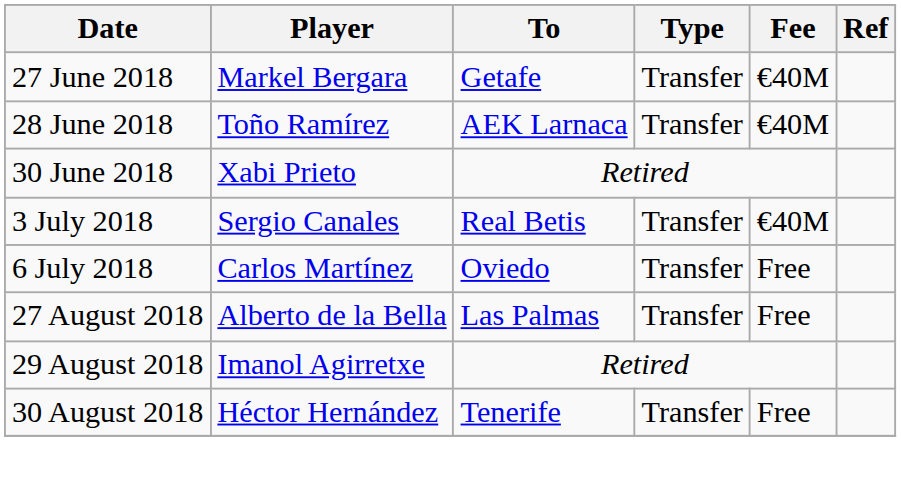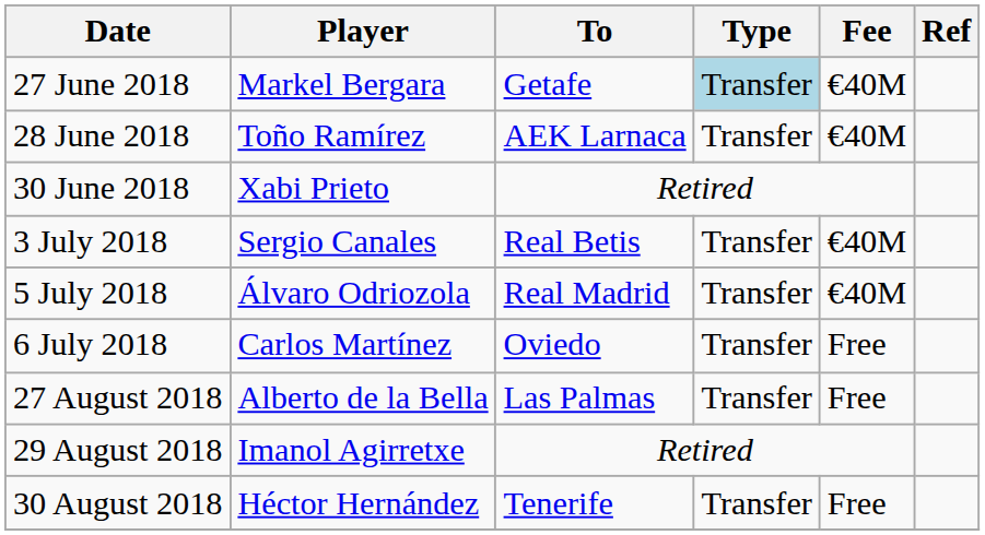27 June 2018 | Type: no background -> lightblue background
+ row: 5 July 2018 | Álvaro Odriozola | Real Madrid | Transfer | €40M
